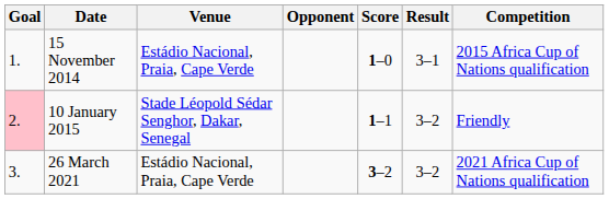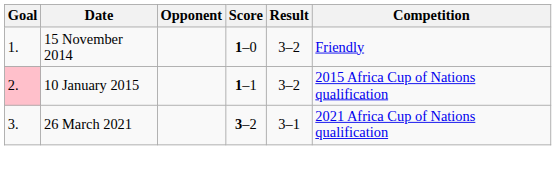- column: Venue | Estádio Nacional, Praia, Cape Verde | Stade Léopold Sédar Senghor, Dakar, Senegal | Estádio Nacional, Praia, Cape Verde
15 November 2014 | Result: 3–1 -> 3–2
15 November 2014 | Competition: 2015 Africa Cup of Nations qualification -> Friendly
10 January 2015 | Competition: Friendly -> 2015 Africa Cup of Nations qualification
26 March 2021 | Result: 3–2 -> 3–1
